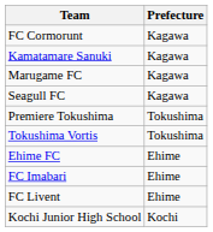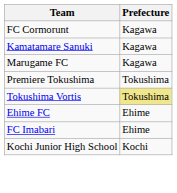- row: Seagull FC | Kagawa
Tokushima Vortis | Prefecture: no background -> khaki background
- row: FC Livent | Ehime
